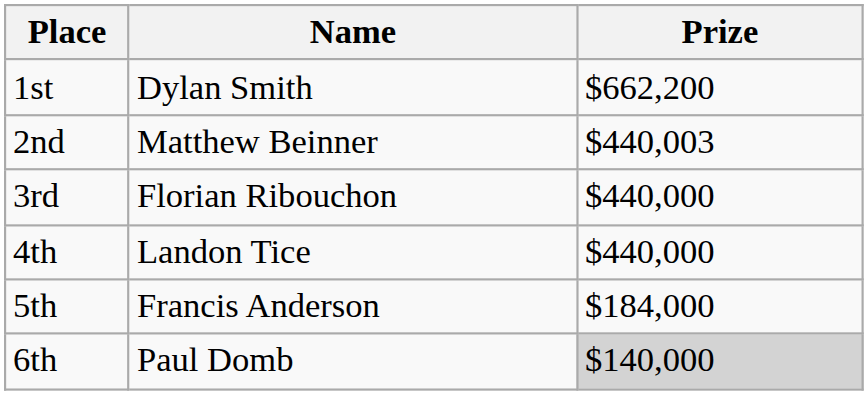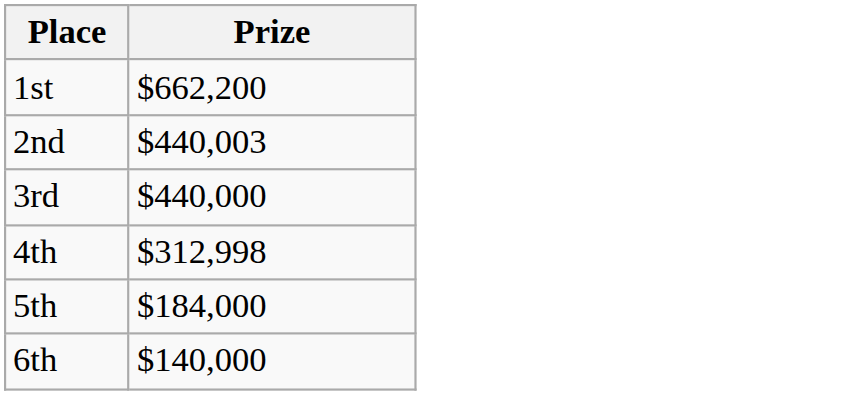- column: Name | Dylan Smith | Matthew Beinner | Florian Ribouchon | Landon Tice | Francis Anderson | Paul Domb
4th | Prize: $440,000 -> $312,998
6th | Prize: lightgrey background -> no background
